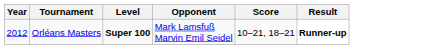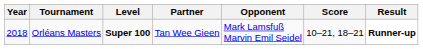+ column: Partner | Tan Wee Gieen
Orléans Masters | Year: 2012 -> 2018
